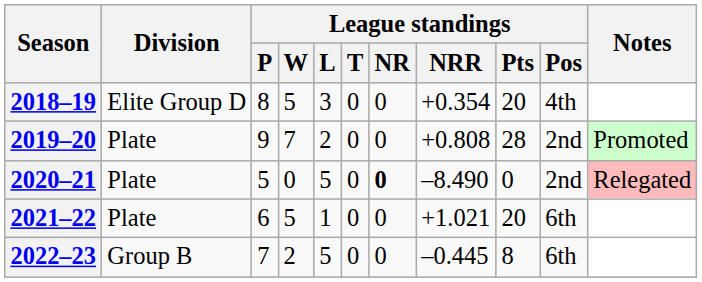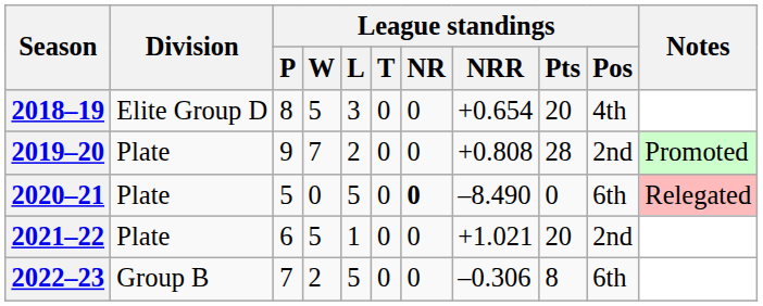2018–19 | League standings / NRR: +0.354 -> +0.654
2020–21 | League standings / Pos: 2nd -> 6th
2021–22 | League standings / Pos: 6th -> 2nd
2022–23 | League standings / NRR: –0.445 -> –0.306
